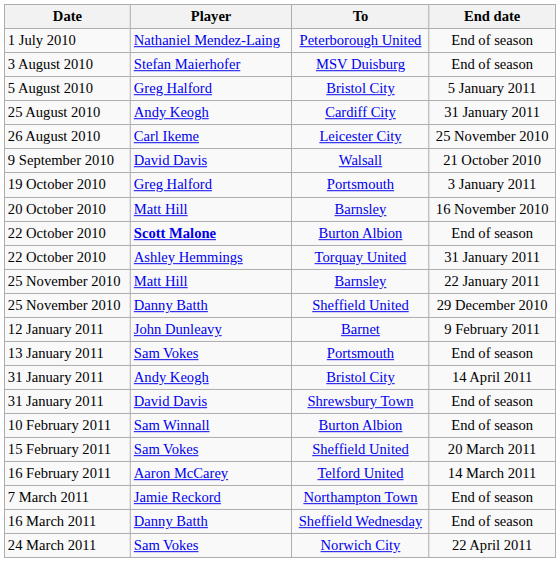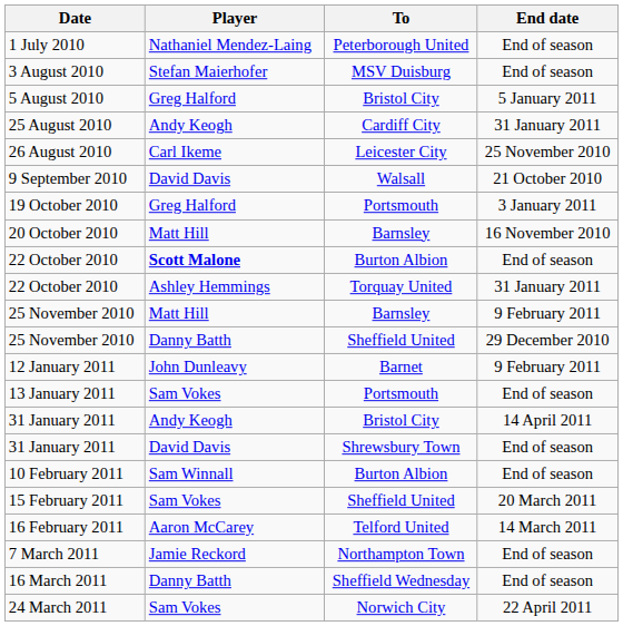25 November 2010 / Barnsley | End date: 22 January 2011 -> 9 February 2011
